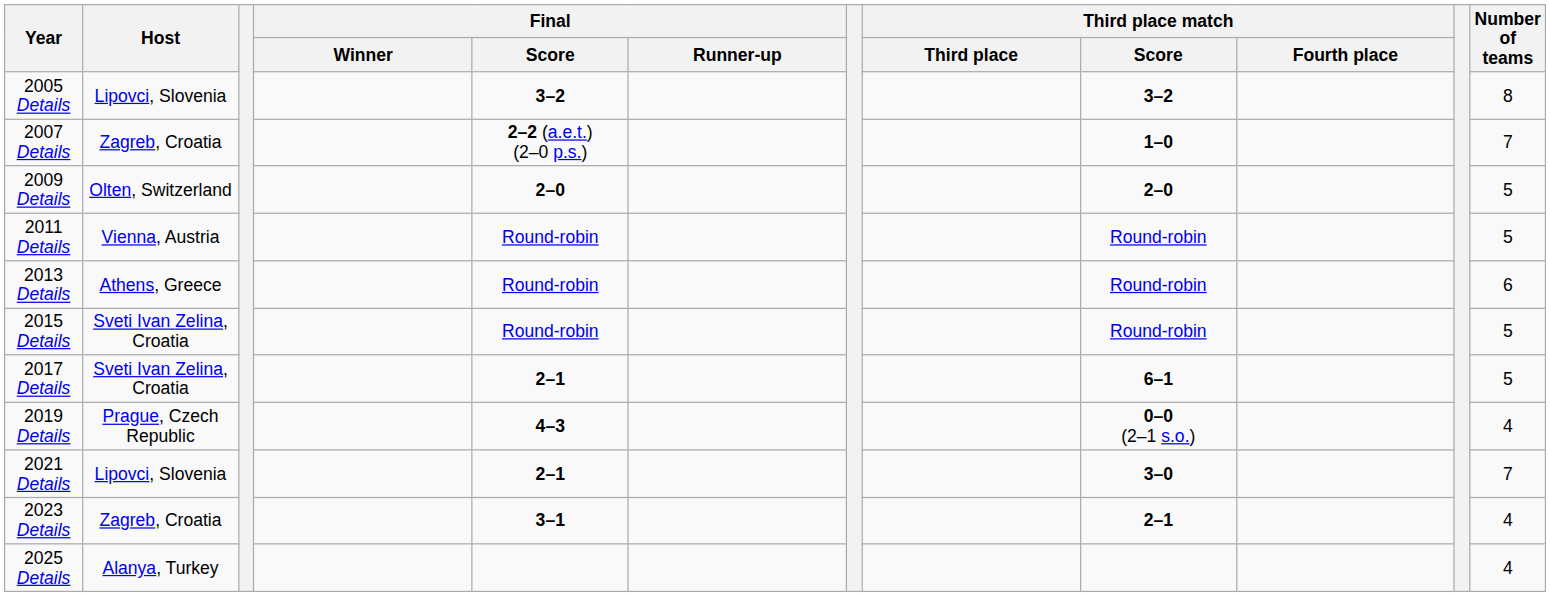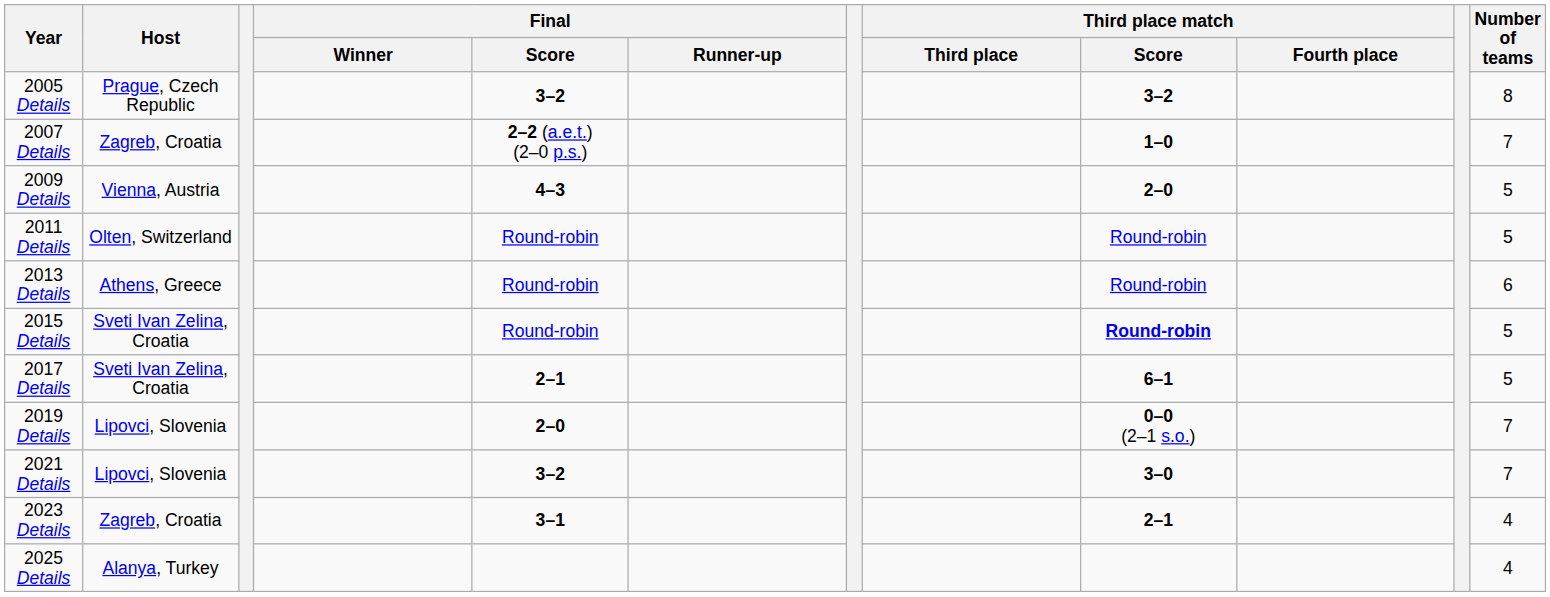2005 Details | Host: Lipovci, Slovenia -> Prague, Czech Republic
2009 Details | Host: Olten, Switzerland -> Vienna, Austria
2009 Details | Final / Score: 2–0 -> 4–3
2011 Details | Host: Vienna, Austria -> Olten, Switzerland
2015 Details | Third place match / Score: normal -> bold
2019 Details | Host: Prague, Czech Republic -> Lipovci, Slovenia
2019 Details | Final / Score: 4–3 -> 2–0
2019 Details | Number of teams: 4 -> 7
2021 Details | Final / Score: 2–1 -> 3–2
